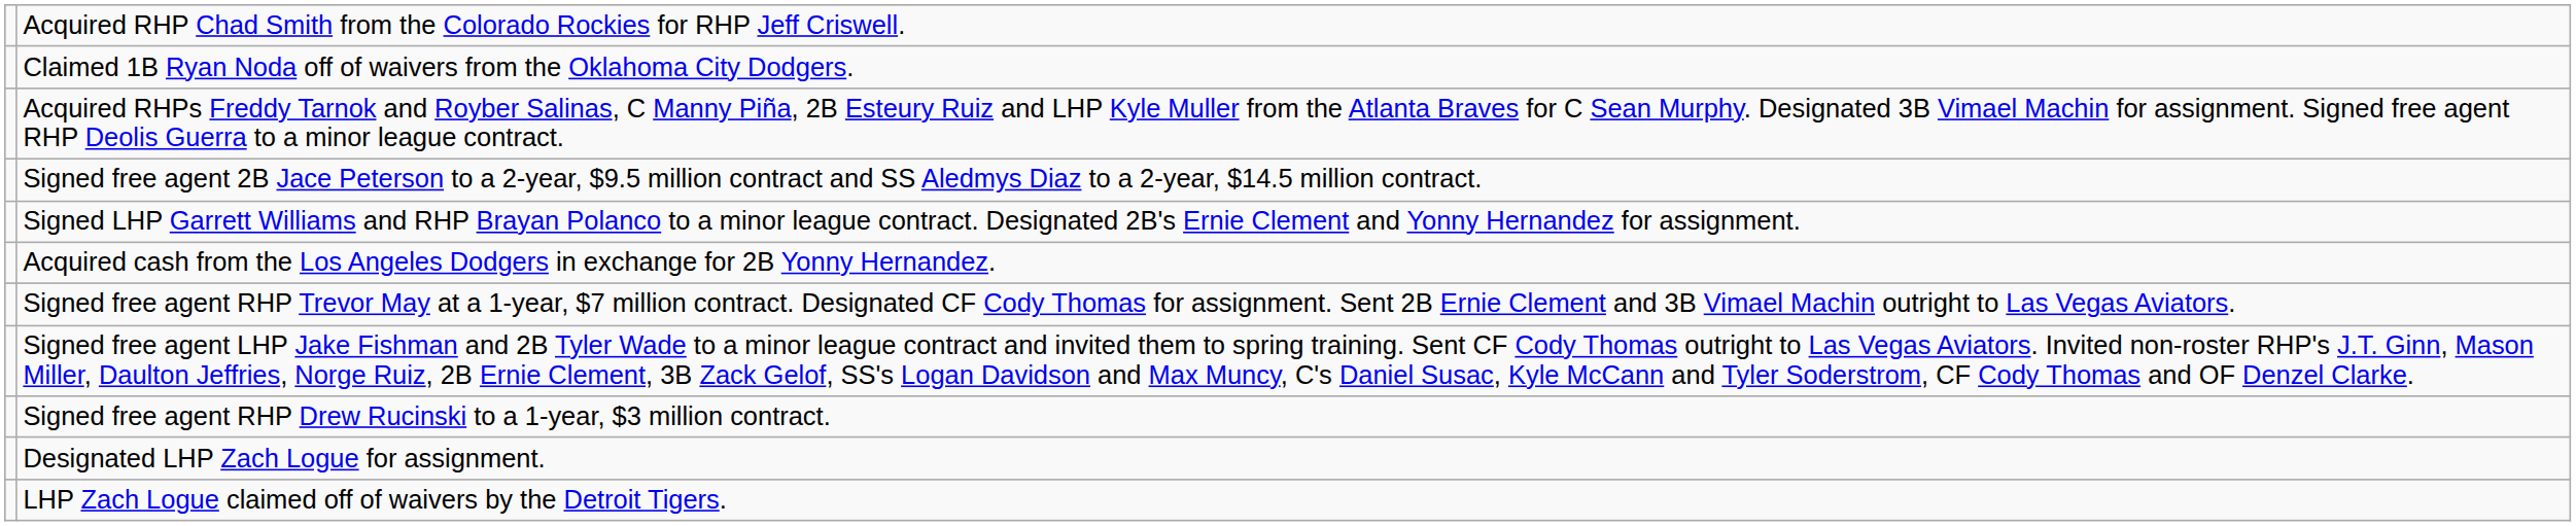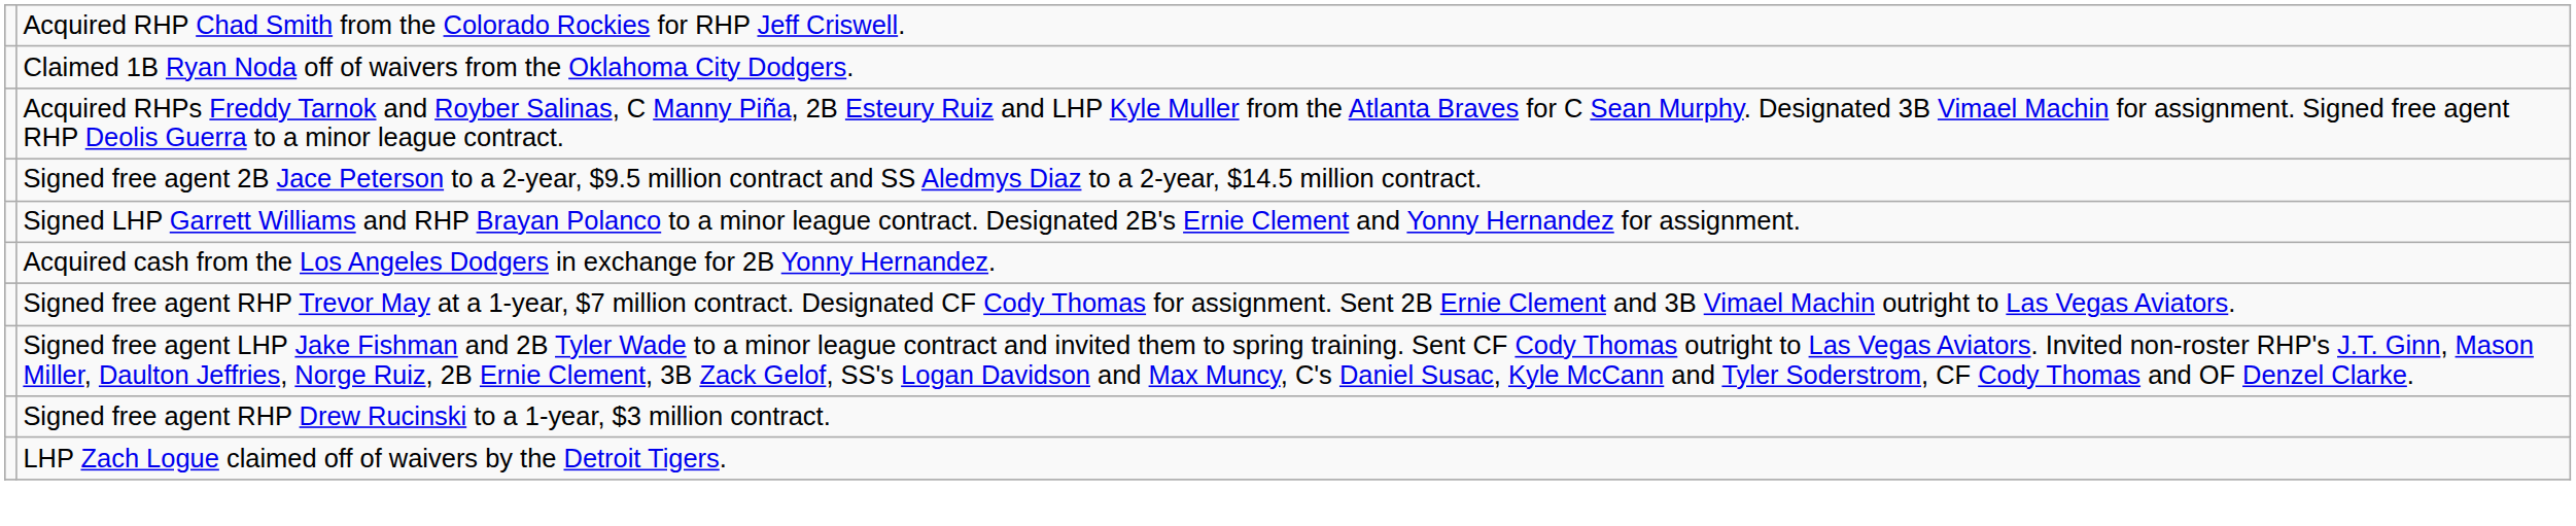- row: Designated LHP Zach Logue for assignment.
